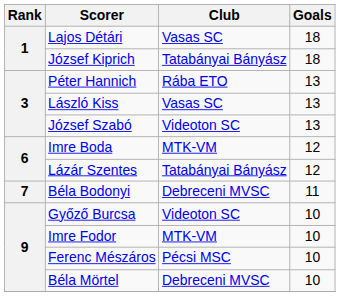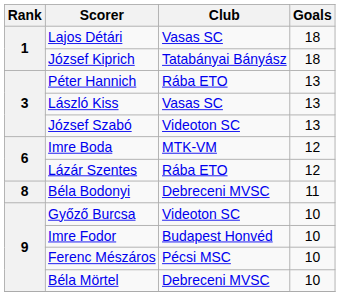Lázár Szentes | Club: Tatabányai Bányász -> Rába ETO
Béla Bodonyi | Rank: 7 -> 8
Imre Fodor | Club: MTK-VM -> Budapest Honvéd
